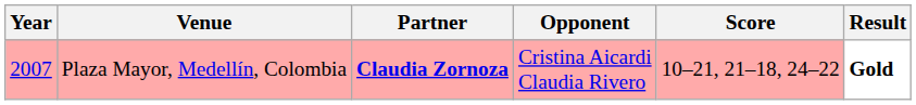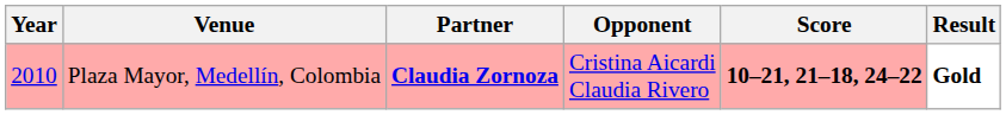Plaza Mayor, Medellín, Colombia | Year: 2007 -> 2010
Plaza Mayor, Medellín, Colombia | Score: normal -> bold
